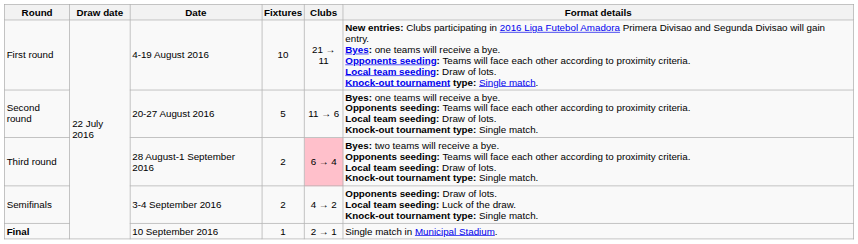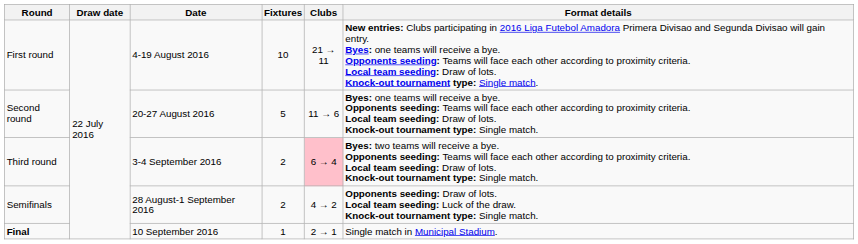Third round | Date: 28 August-1 September 2016 -> 3-4 September 2016
Semifinals | Date: 3-4 September 2016 -> 28 August-1 September 2016
